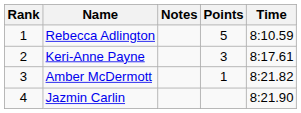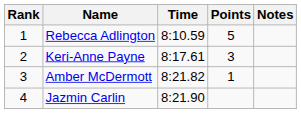columns swapped: Time <-> Notes
